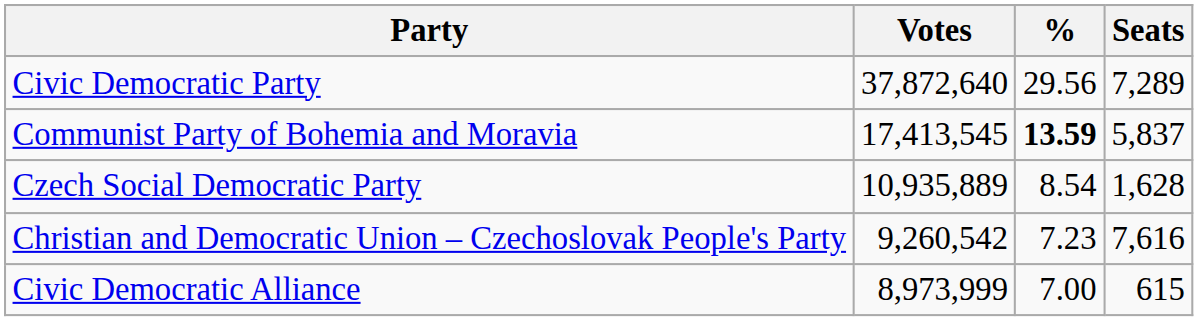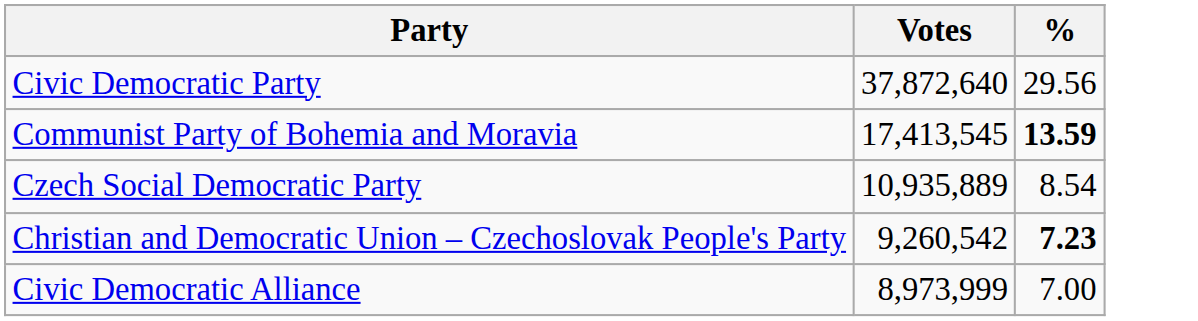- column: Seats | 7,289 | 5,837 | 1,628 | 7,616 | 615
Christian and Democratic Union – Czechoslovak People's Party | %: normal -> bold
